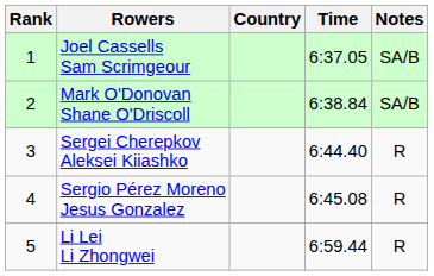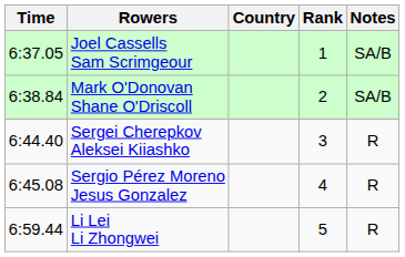columns swapped: Rank <-> Time
